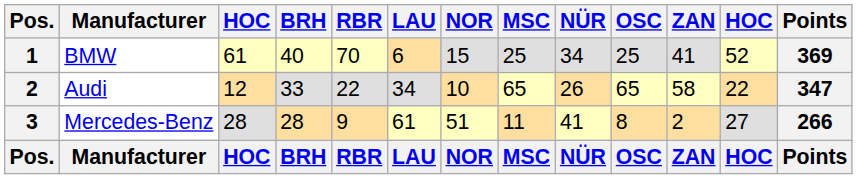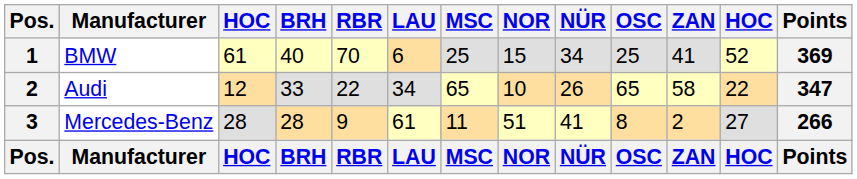columns swapped: NOR <-> MSC
